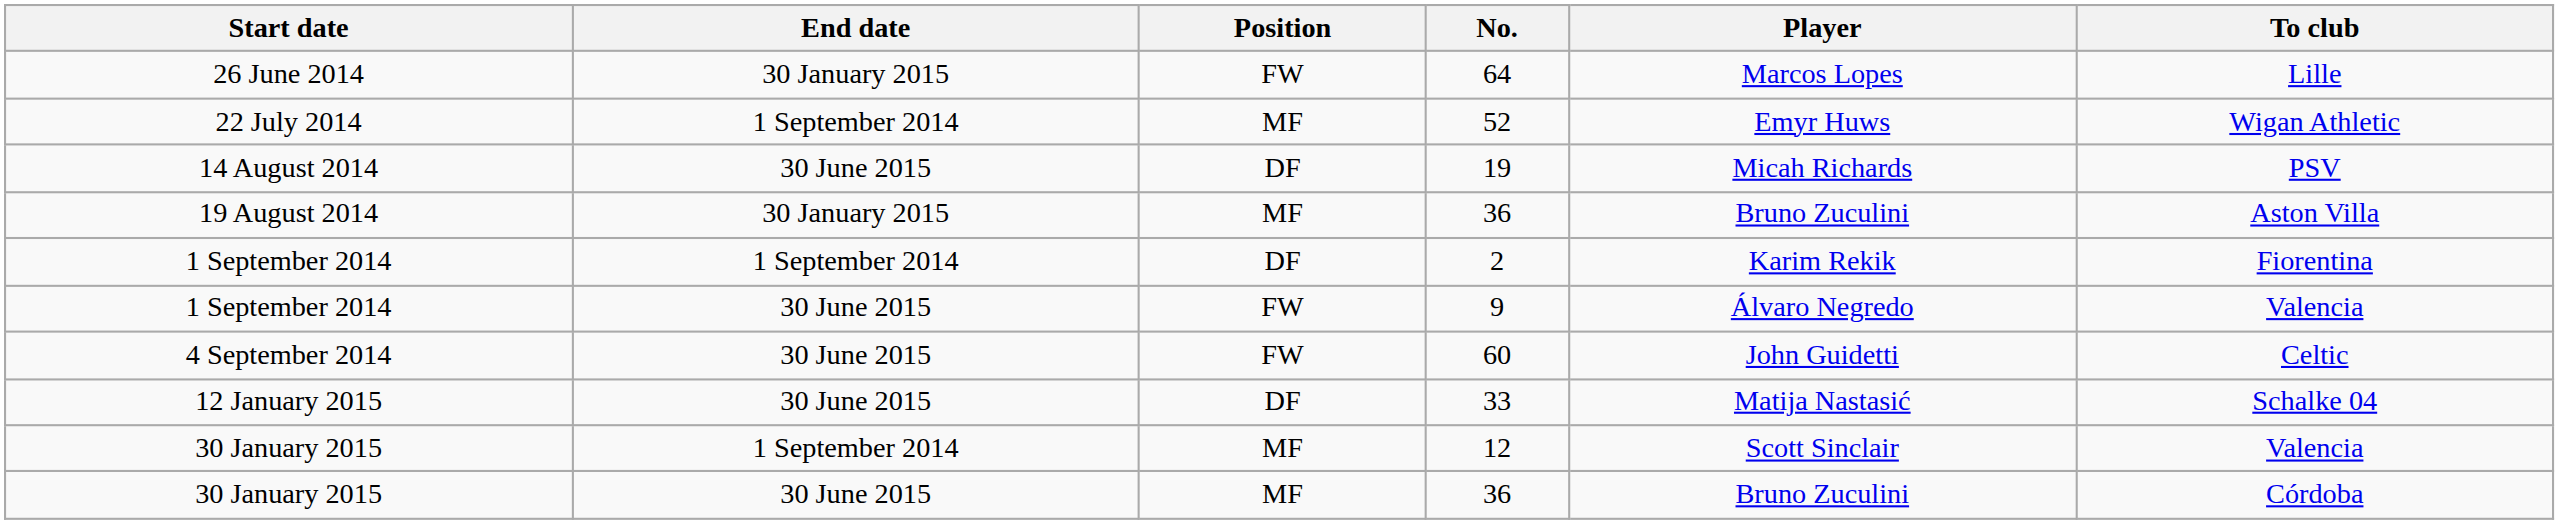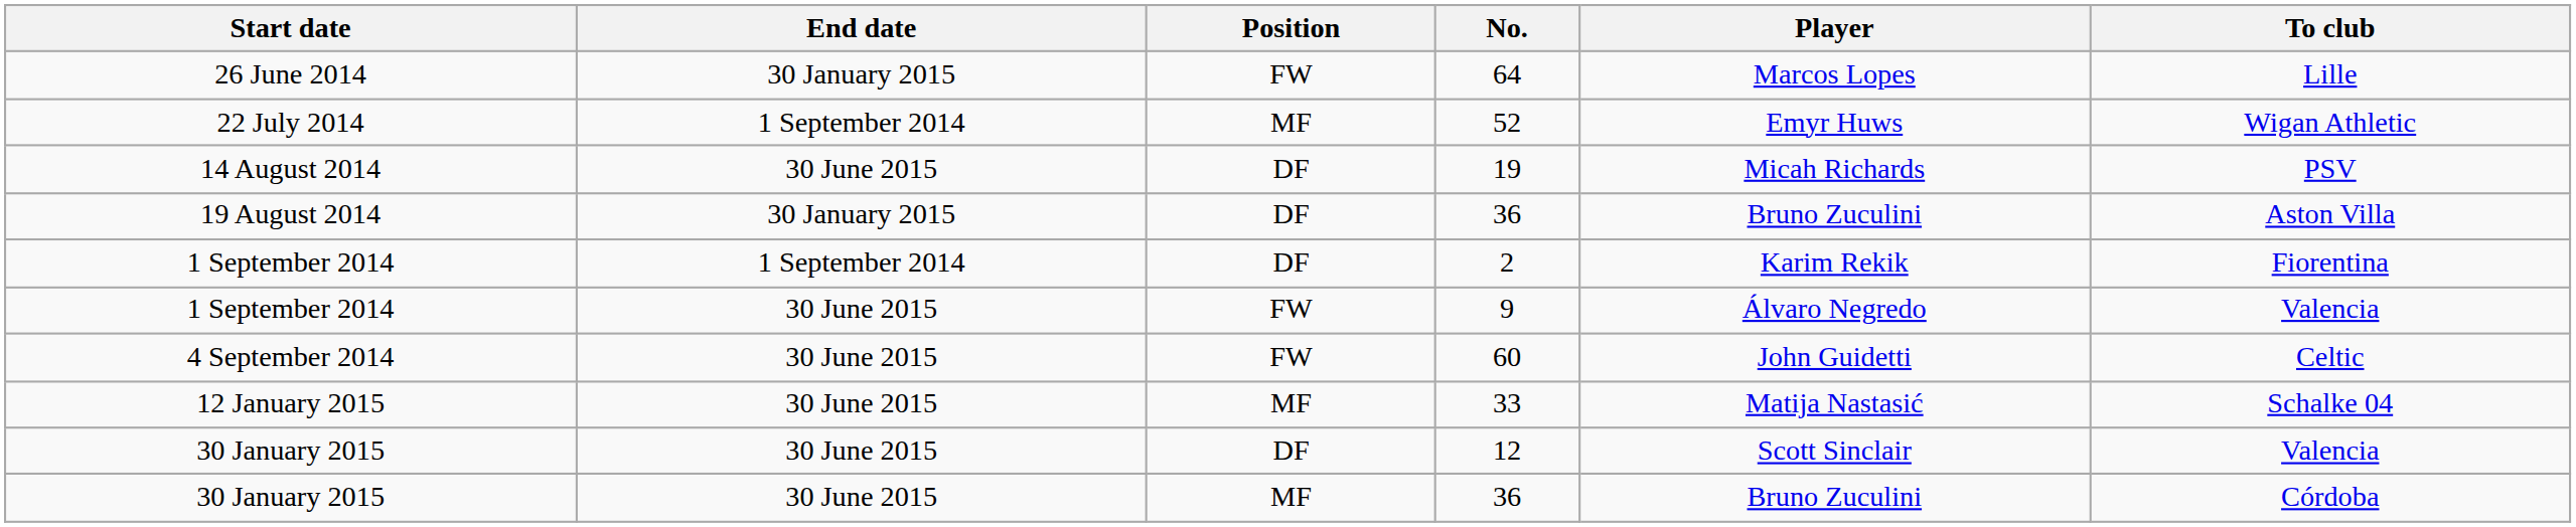19 August 2014 / 36 | Position: MF -> DF
33 | Position: DF -> MF
12 | End date: 1 September 2014 -> 30 June 2015
12 | Position: MF -> DF
